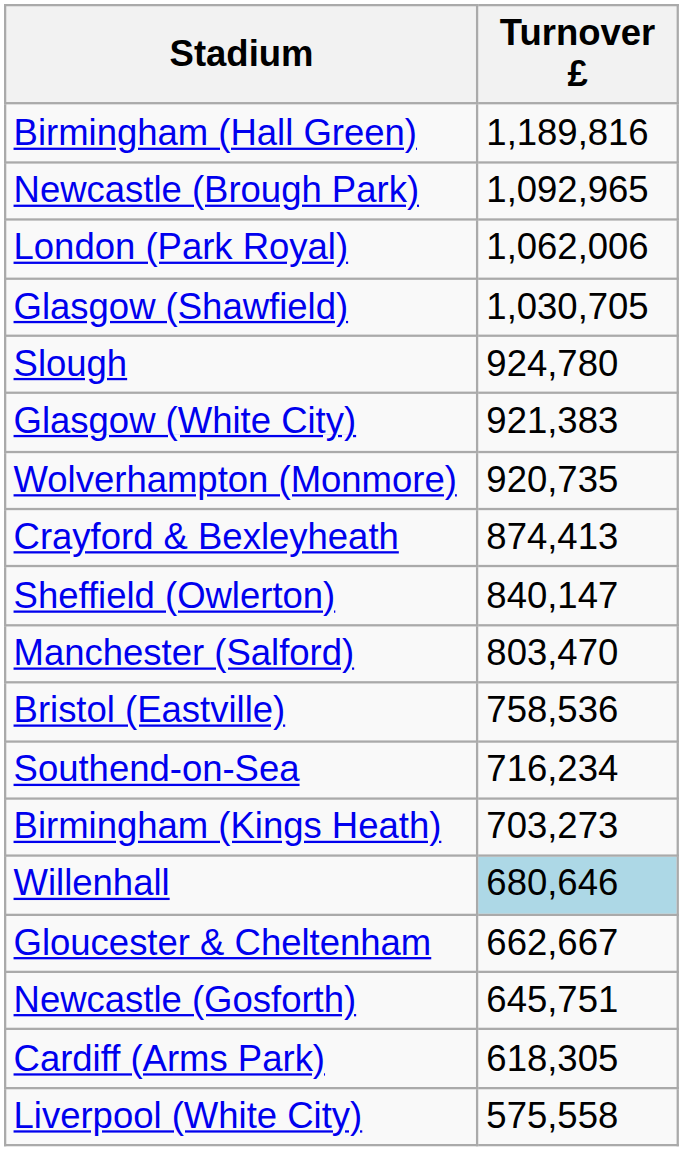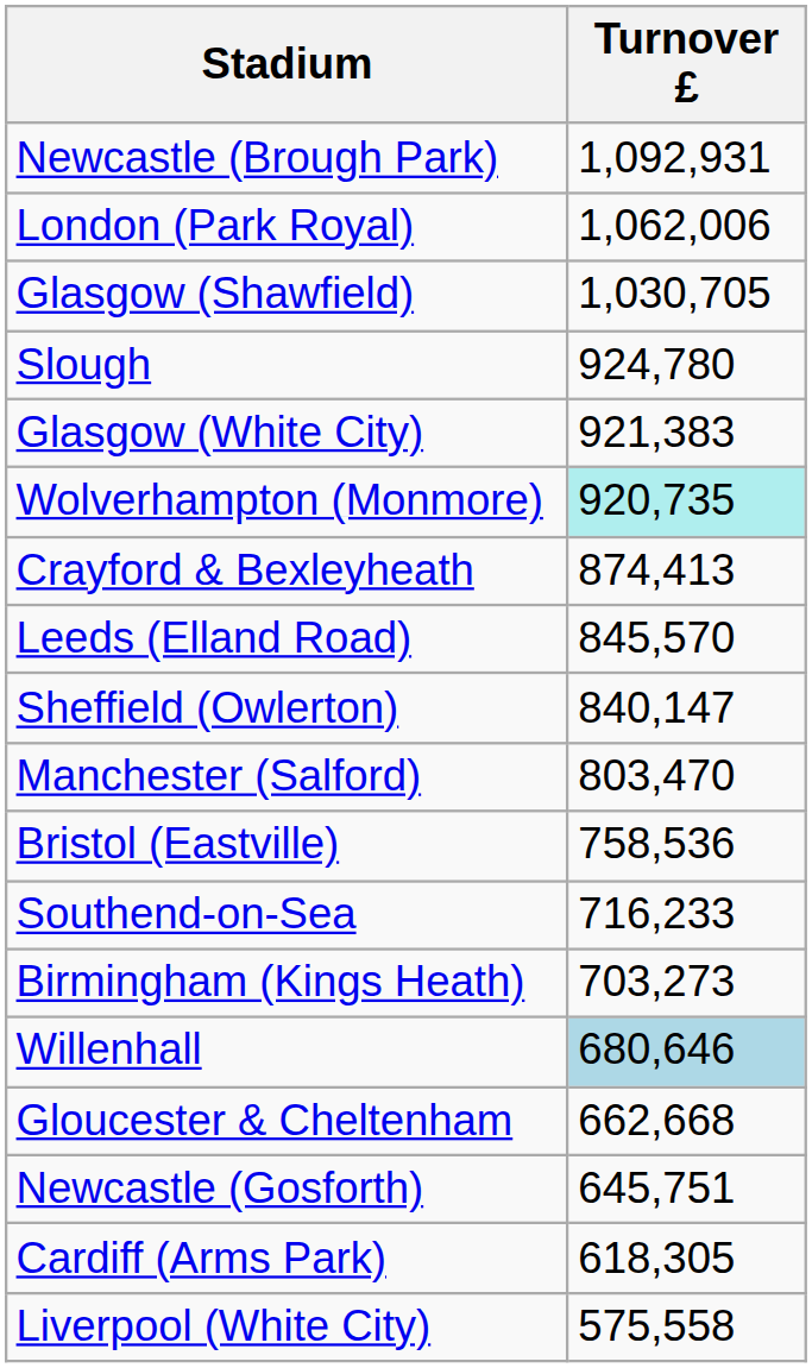- row: Birmingham (Hall Green) | 1,189,816
Newcastle (Brough Park) | Turnover £: 1,092,965 -> 1,092,931
Wolverhampton (Monmore) | Turnover £: no background -> paleturquoise background
+ row: Leeds (Elland Road) | 845,570
Southend-on-Sea | Turnover £: 716,234 -> 716,233
Gloucester & Cheltenham | Turnover £: 662,667 -> 662,668
